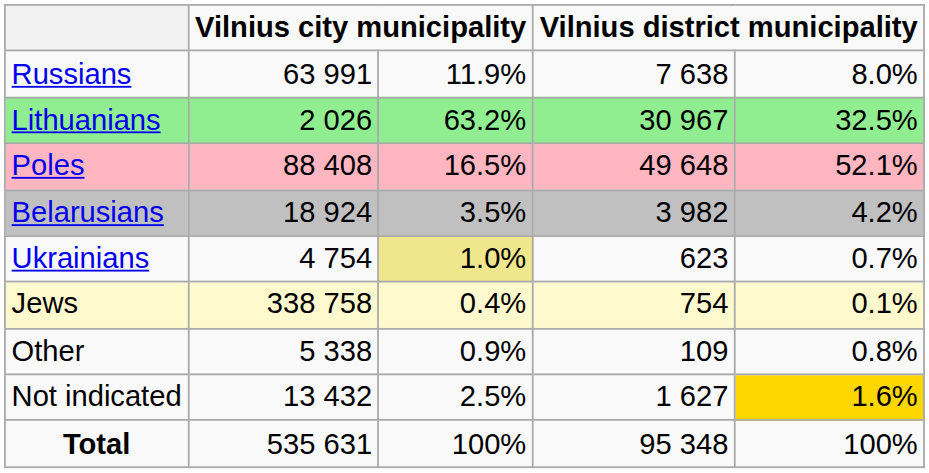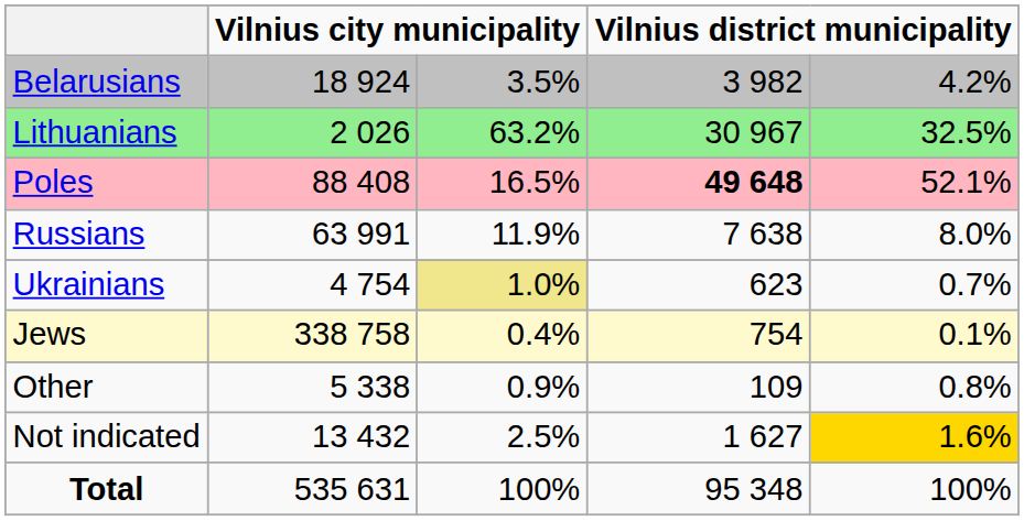rows swapped: Belarusians <-> Russians
Poles | column 4: normal -> bold
